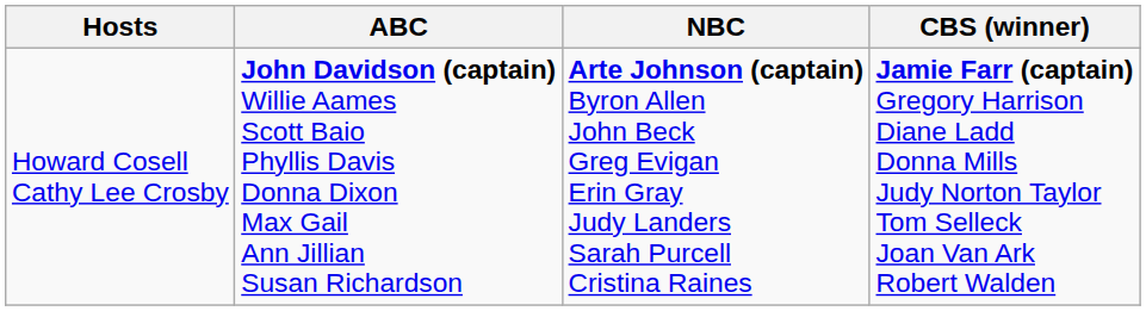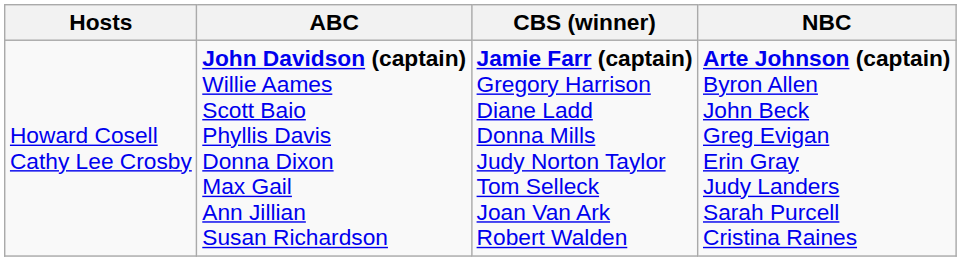columns swapped: CBS (winner) <-> NBC
